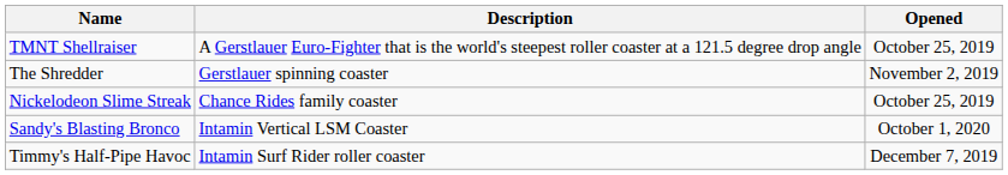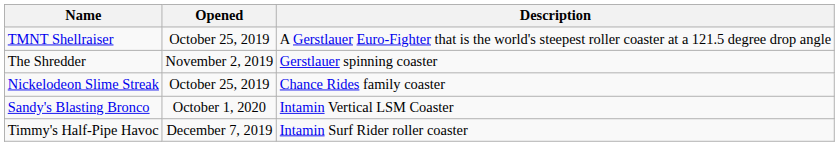columns swapped: Opened <-> Description
